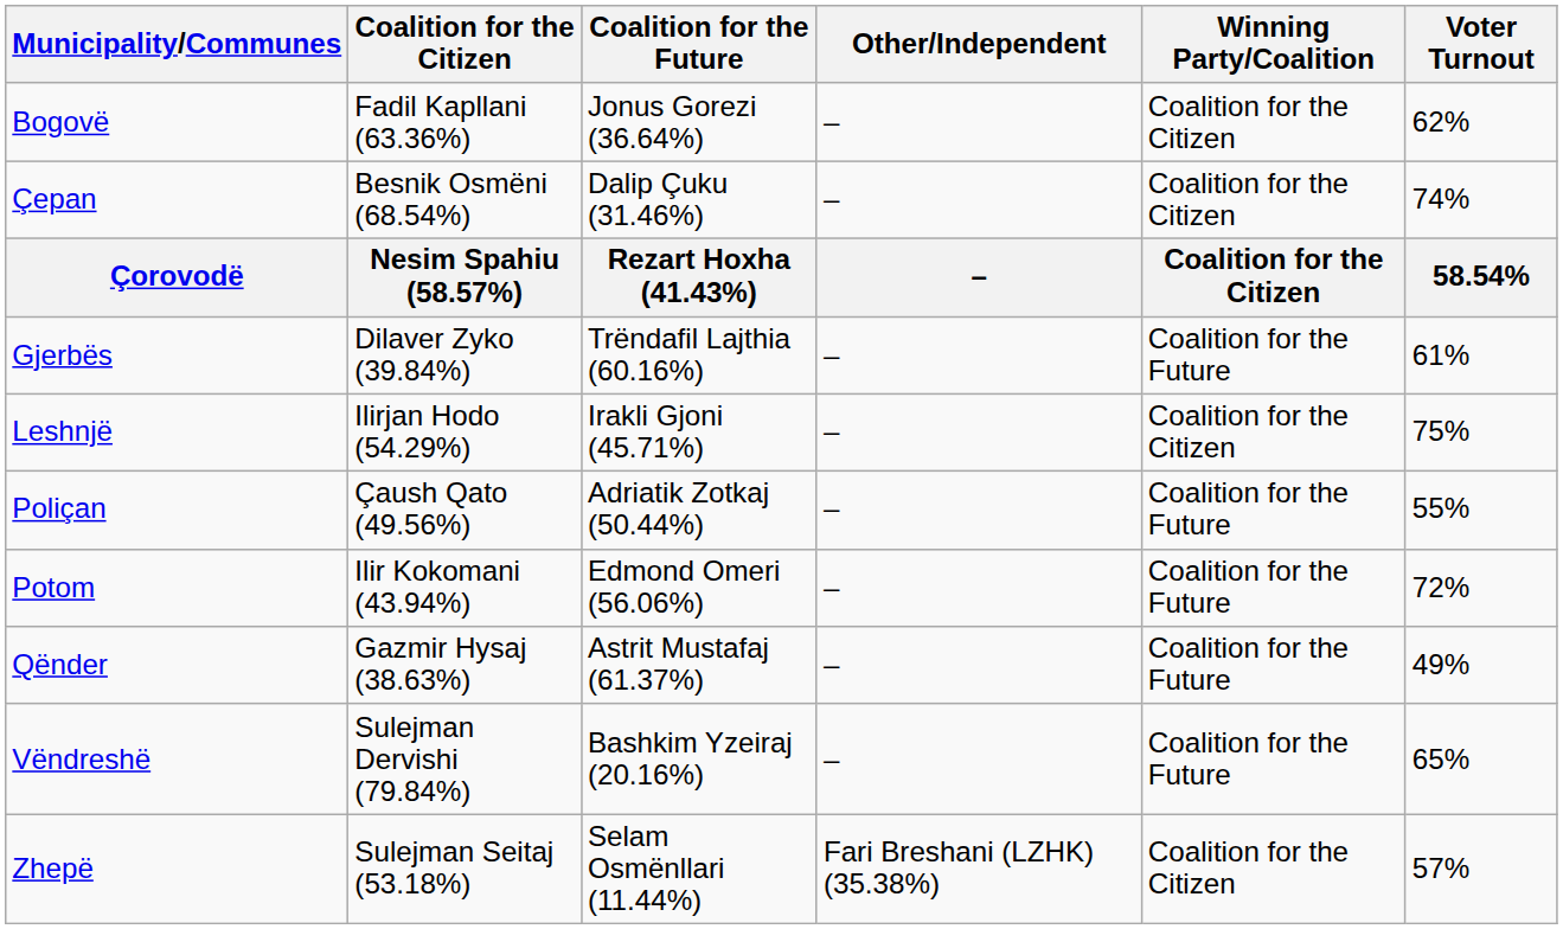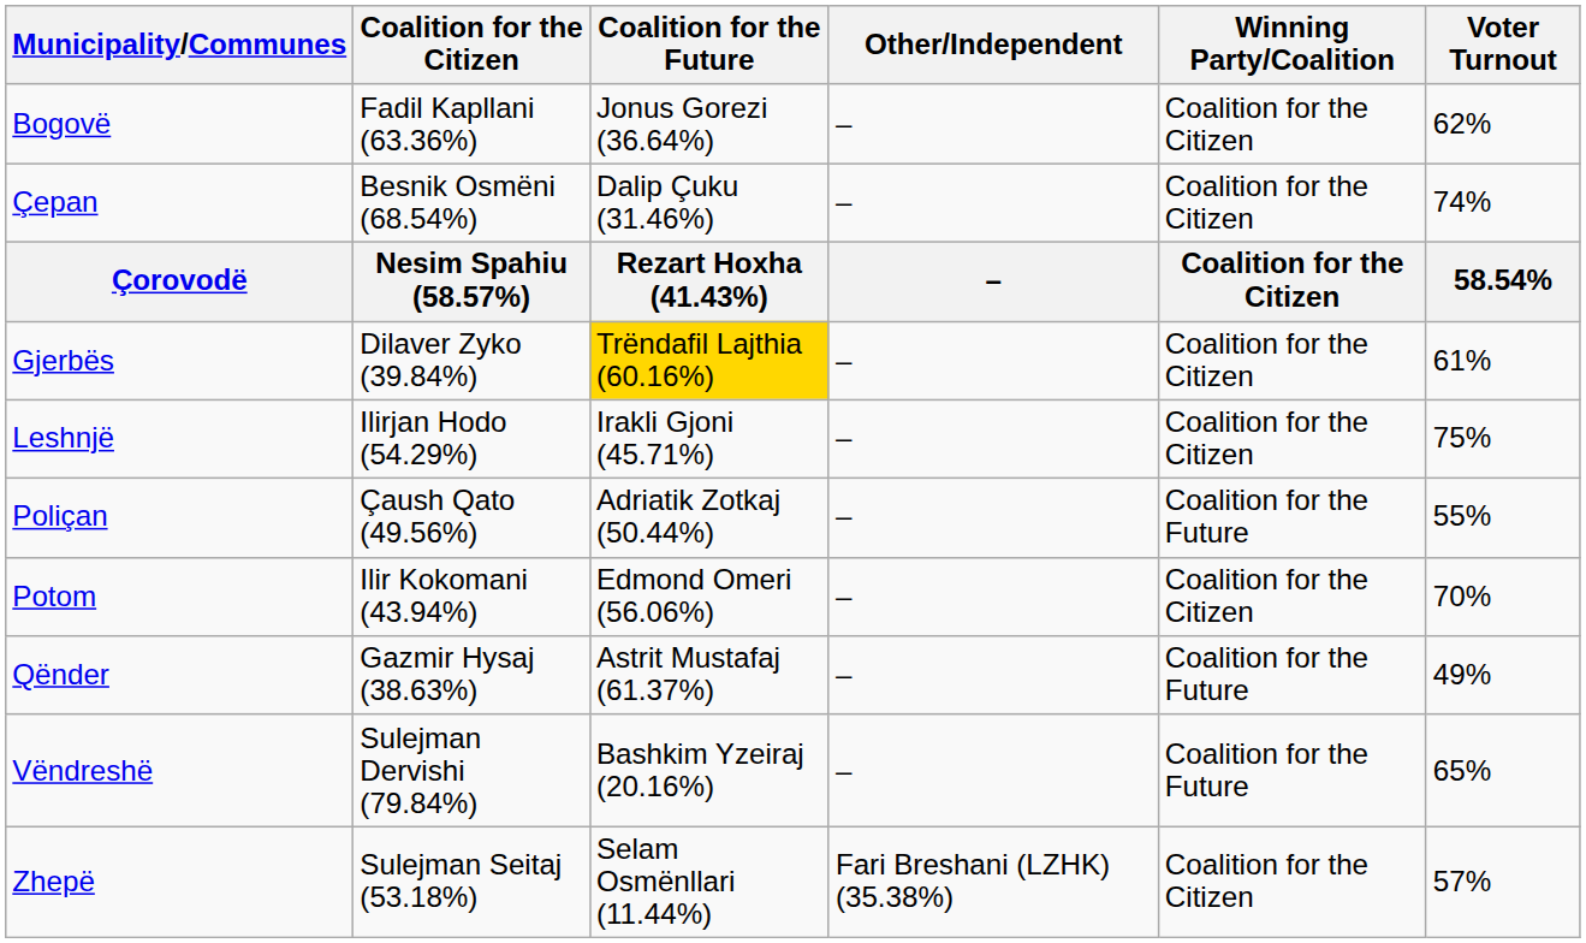Gjerbës | Coalition for the Future: no background -> gold background
Gjerbës | Winning Party/Coalition: Coalition for the Future -> Coalition for the Citizen
Potom | Winning Party/Coalition: Coalition for the Future -> Coalition for the Citizen
Potom | Voter Turnout: 72% -> 70%
